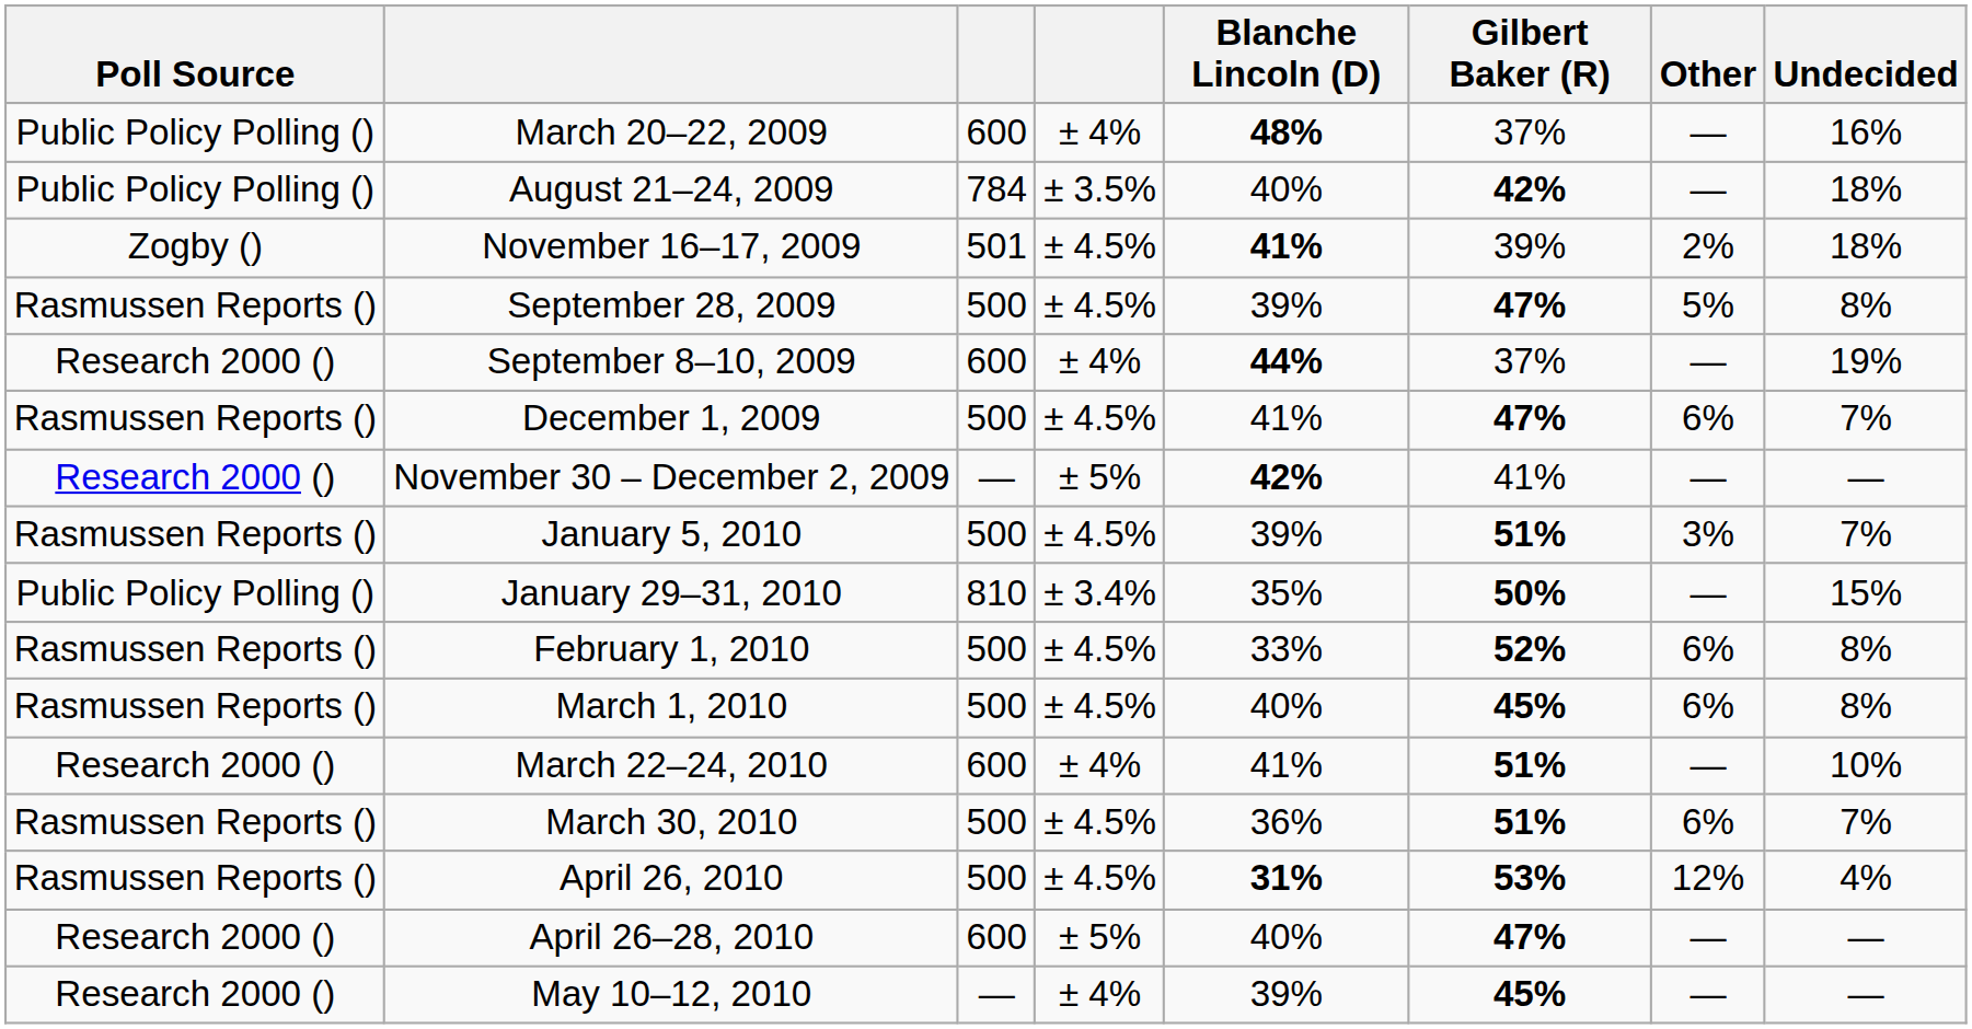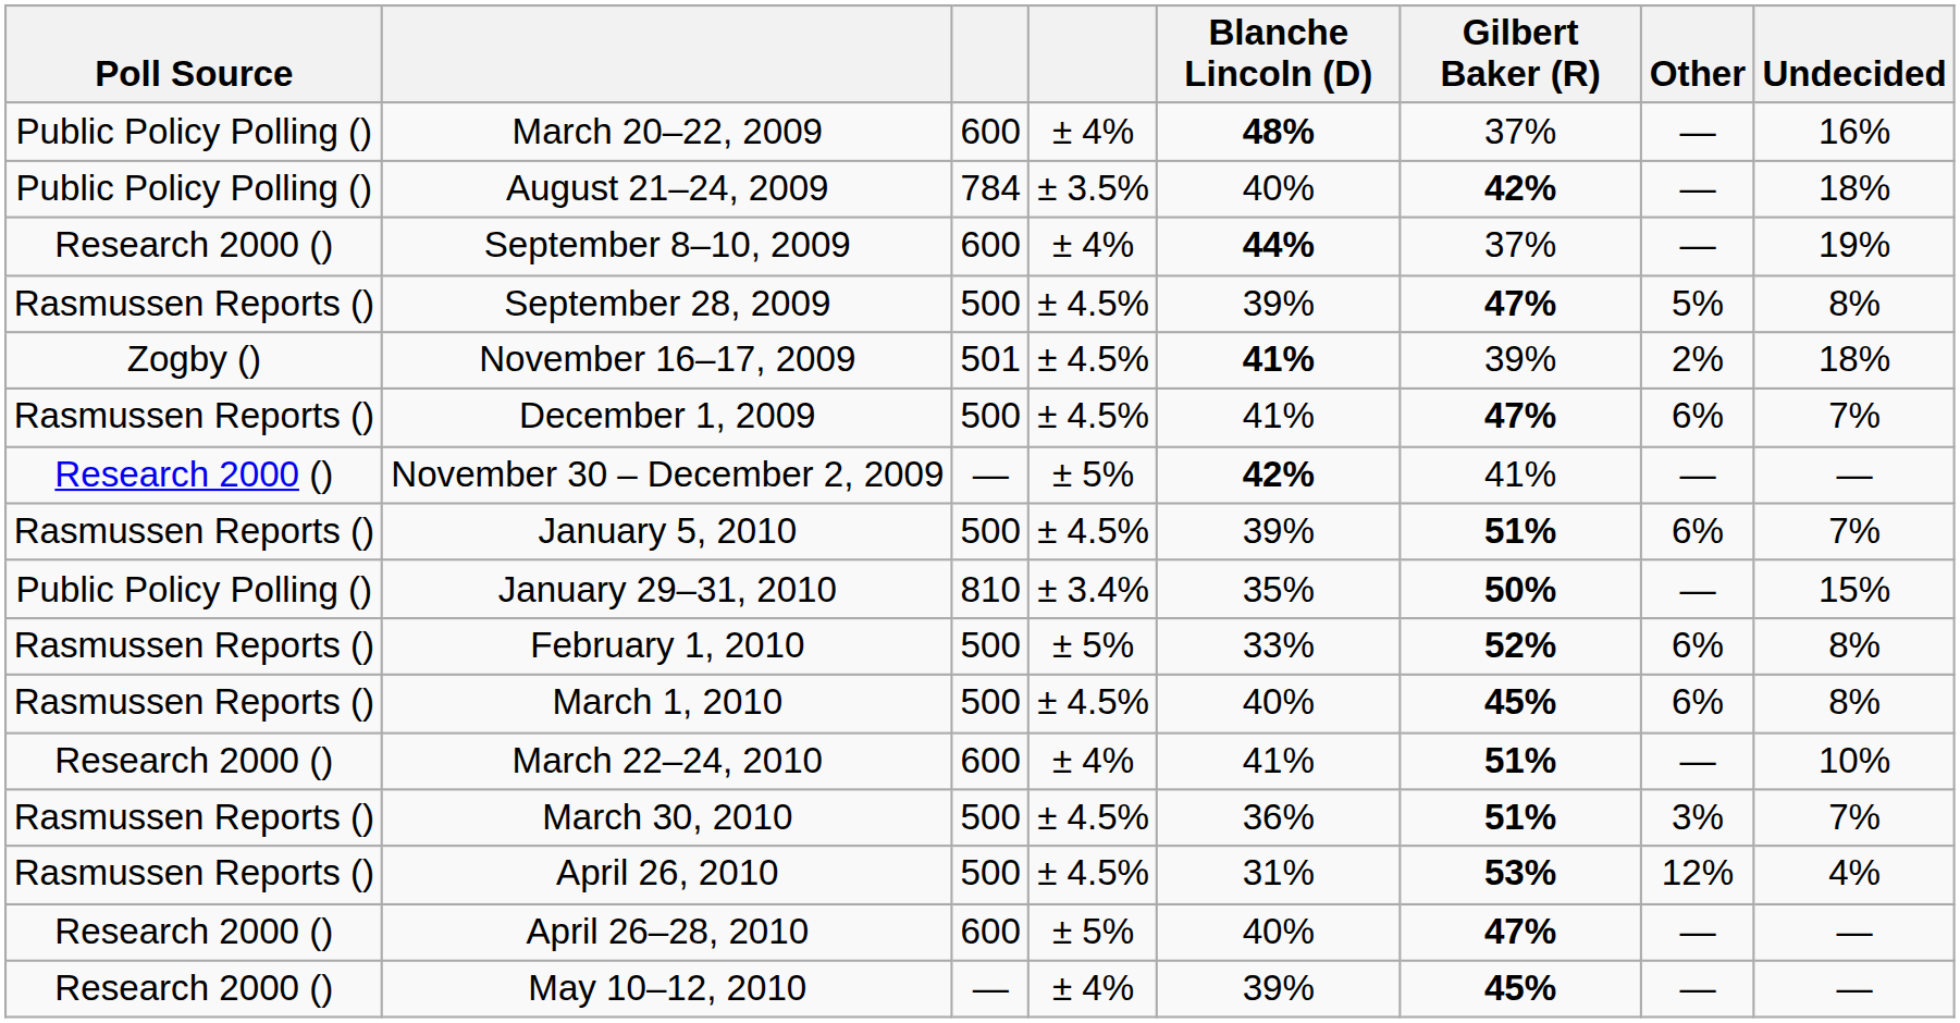rows swapped: September 8–10, 2009 <-> November 16–17, 2009
January 5, 2010 | Other: 3% -> 6%
February 1, 2010 | column 4: ± 4.5% -> ± 5%
March 30, 2010 | Other: 6% -> 3%
April 26, 2010 | Blanche Lincoln (D): bold -> normal
